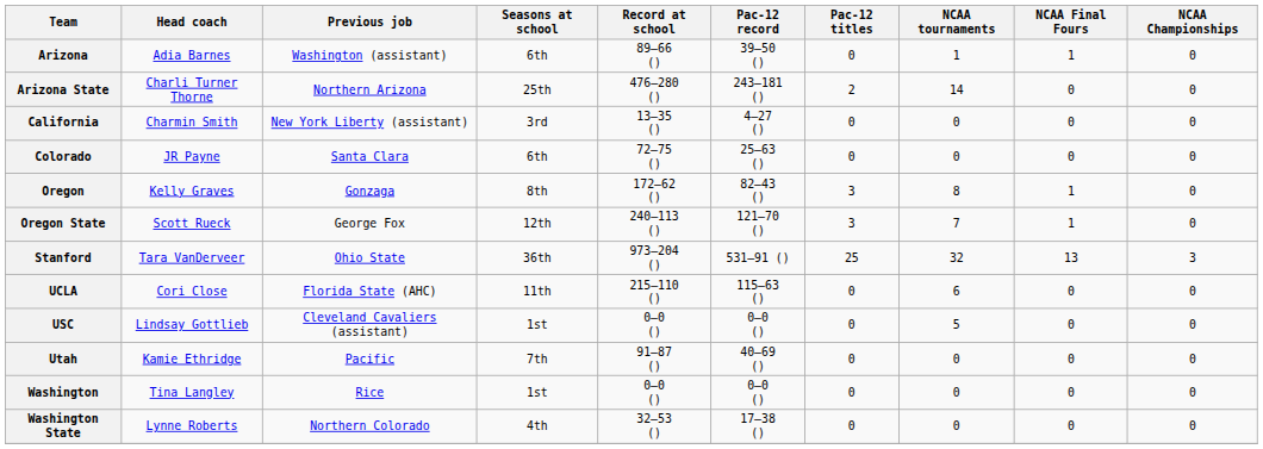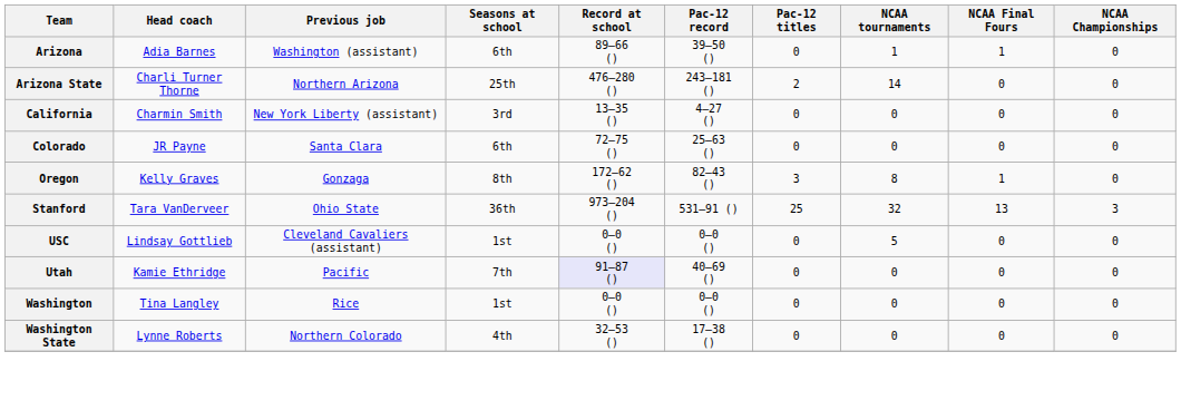- row: Oregon State | Scott Rueck | George Fox | 12th | 240–113 () | 121–70 () | 3 | 7 | 1 | 0
- row: UCLA | Cori Close | Florida State (AHC) | 11th | 215–110 () | 115–63 () | 0 | 6 | 0 | 0
Utah | Record at school: no background -> lavender background
